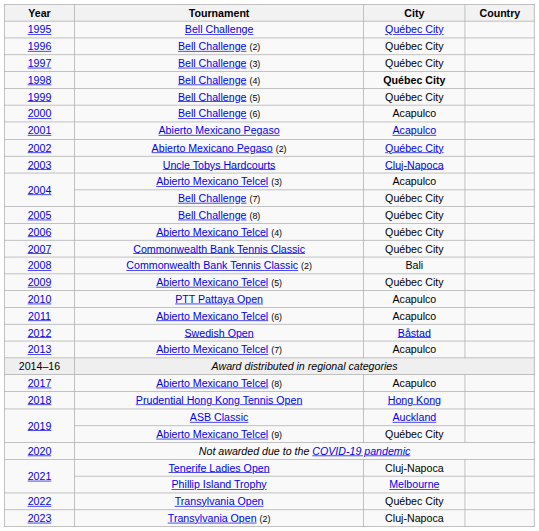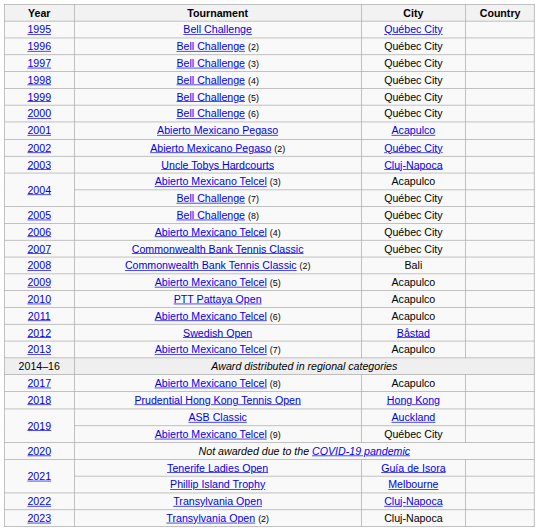Bell Challenge (4) | City: bold -> normal
Bell Challenge (6) | City: Acapulco -> Québec City
Abierto Mexicano Telcel (5) | City: Québec City -> Acapulco
Tenerife Ladies Open | City: Cluj-Napoca -> Guía de Isora
Transylvania Open | City: Québec City -> Cluj-Napoca
